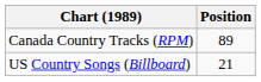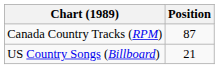Canada Country Tracks (RPM) | Position: 89 -> 87
